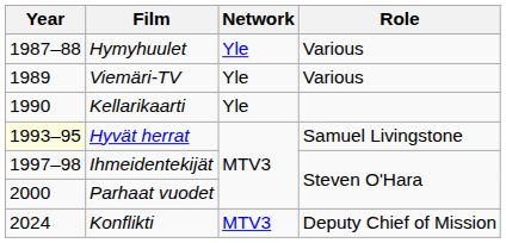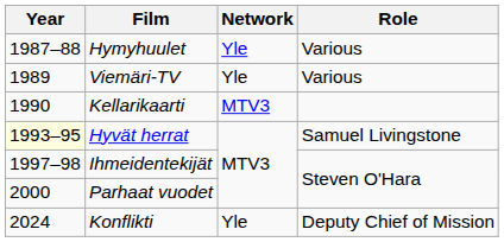Kellarikaarti | Network: Yle -> MTV3
Konflikti | Network: MTV3 -> Yle
